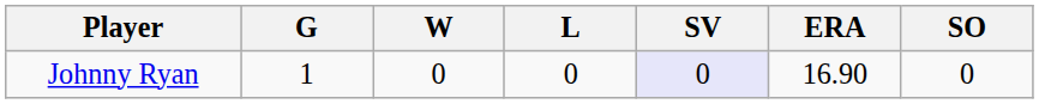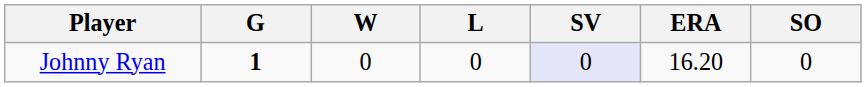Johnny Ryan | G: normal -> bold
Johnny Ryan | ERA: 16.90 -> 16.20
